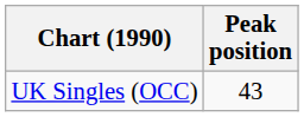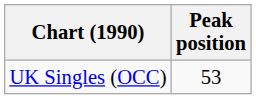UK Singles (OCC) | Peak position: 43 -> 53
